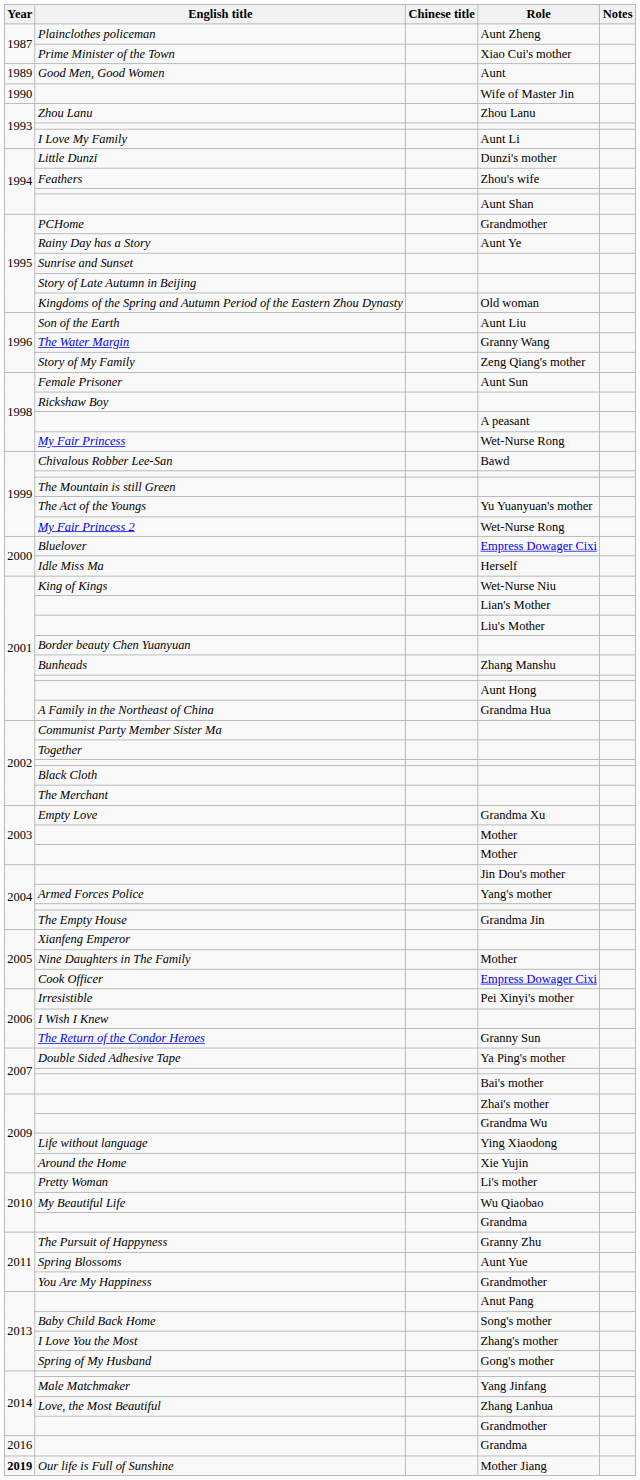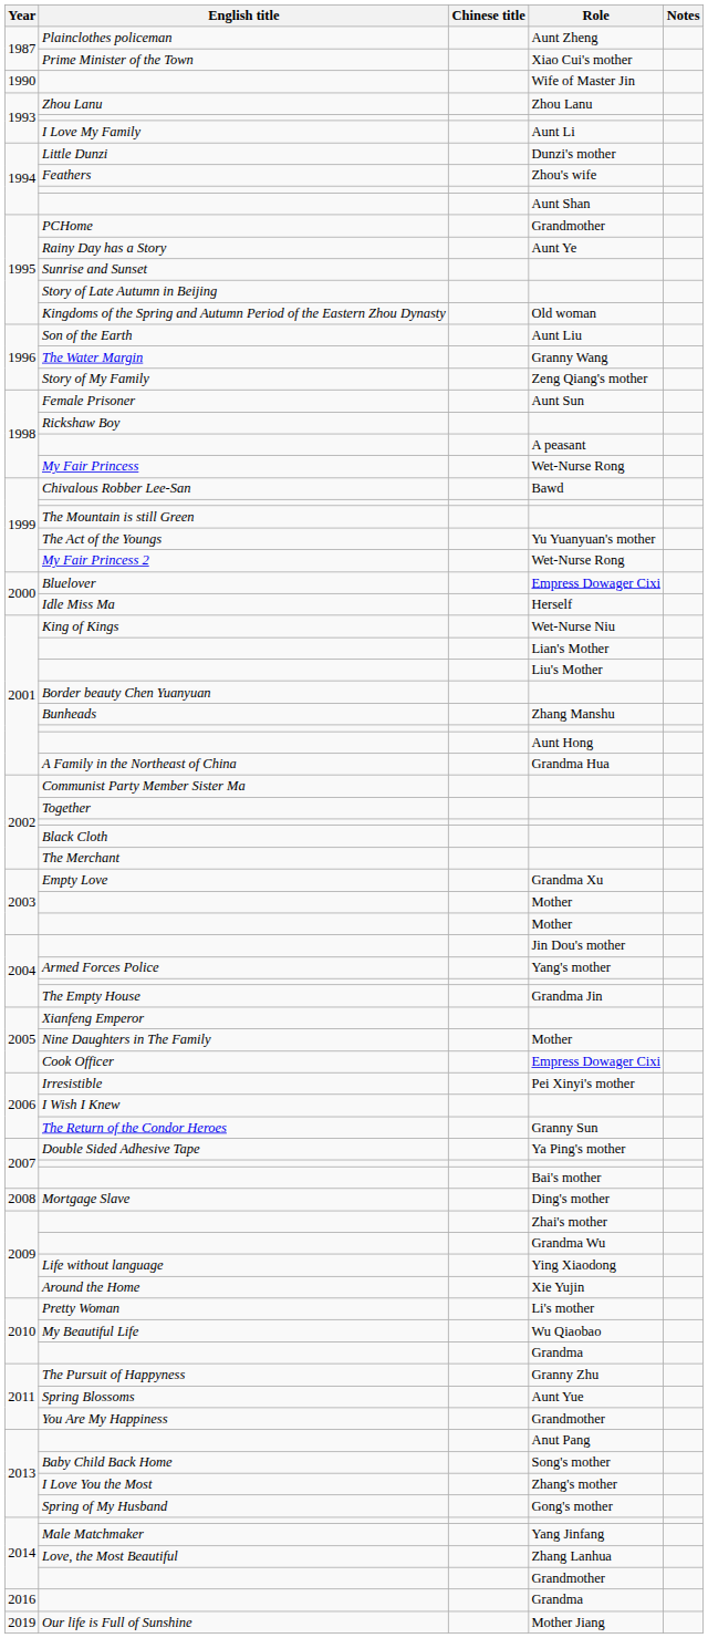- row: 1989 | Good Men, Good Women | Aunt
+ row: 2008 | Mortgage Slave | Ding's mother
Our life is Full of Sunshine | Year: bold -> normal
